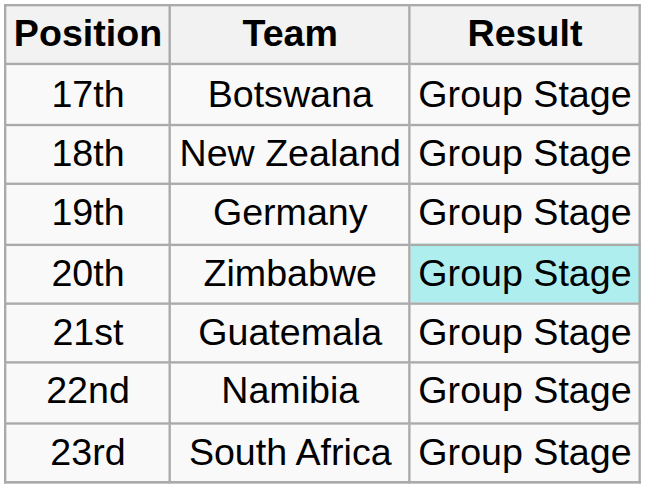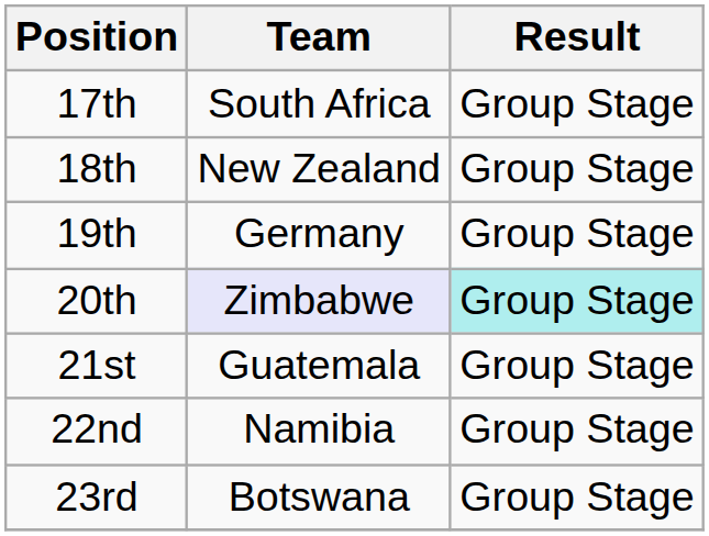17th | Team: Botswana -> South Africa
20th | Team: no background -> lavender background
23rd | Team: South Africa -> Botswana
